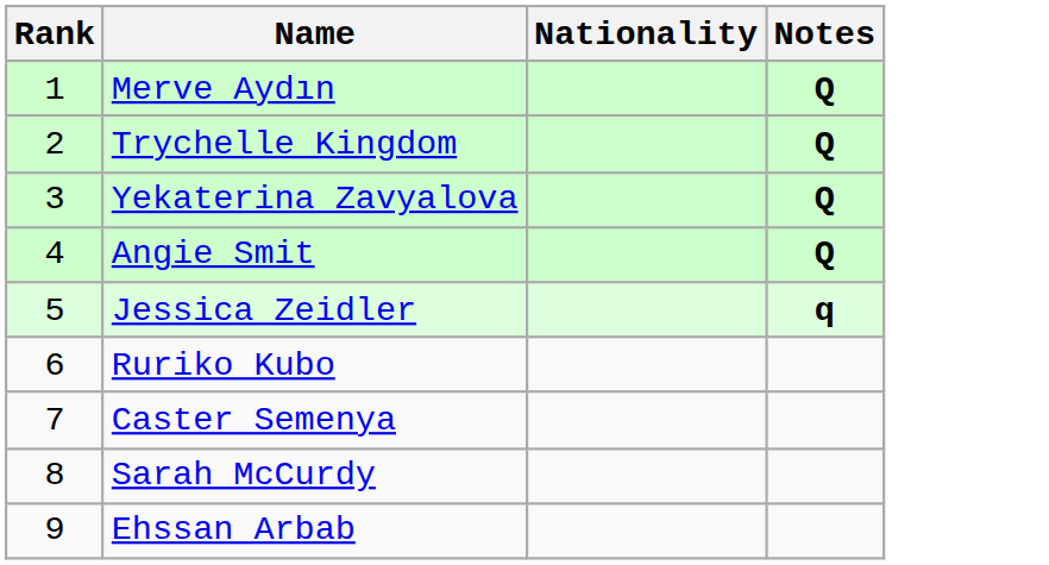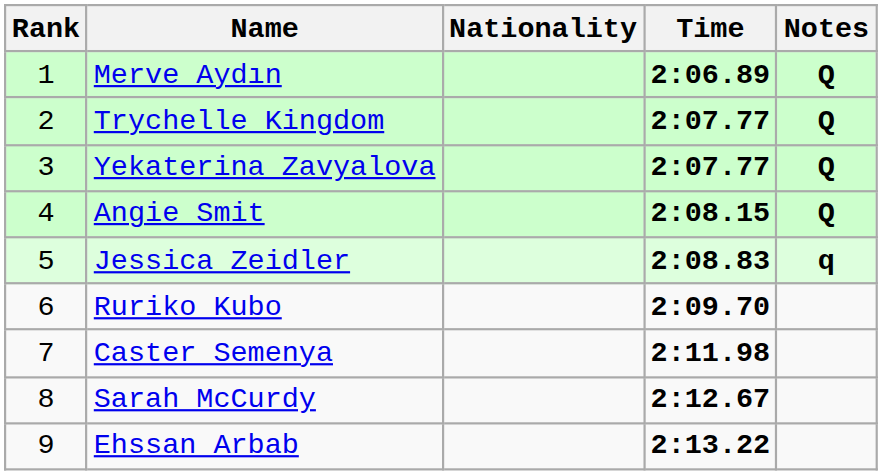+ column: Time | 2:06.89 | 2:07.77 | 2:07.77 | 2:08.15 | 2:08.83 | 2:09.70 | 2:11.98 | 2:12.67 | 2:13.22
